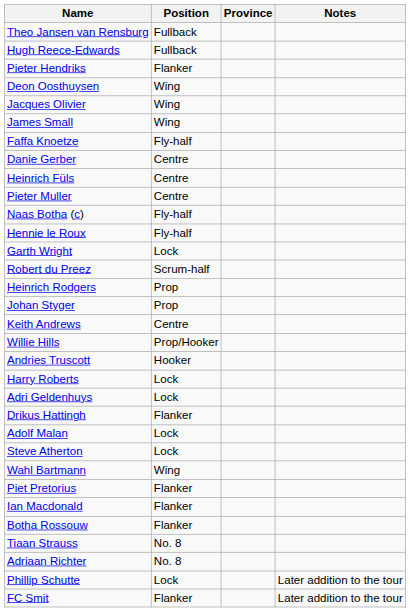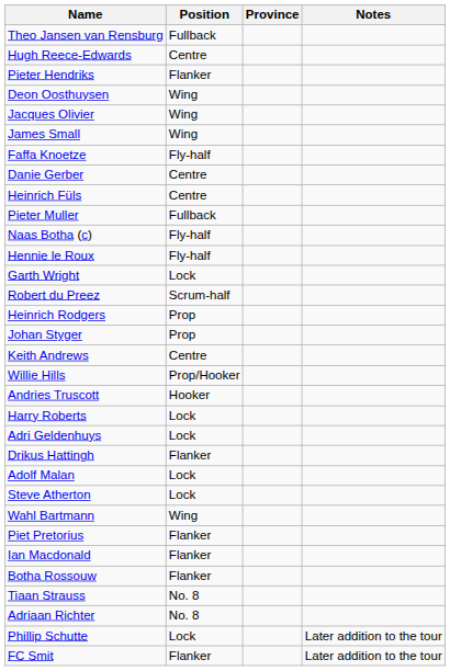Hugh Reece-Edwards | Position: Fullback -> Centre
Pieter Muller | Position: Centre -> Fullback
